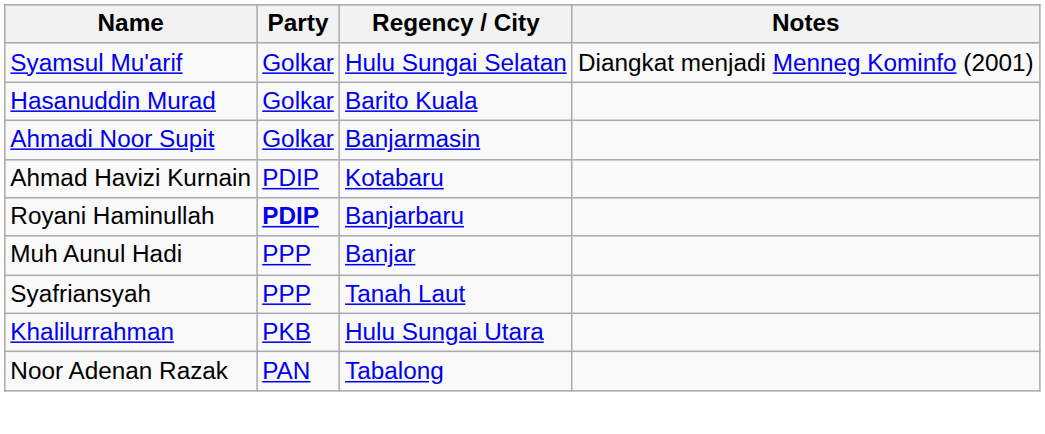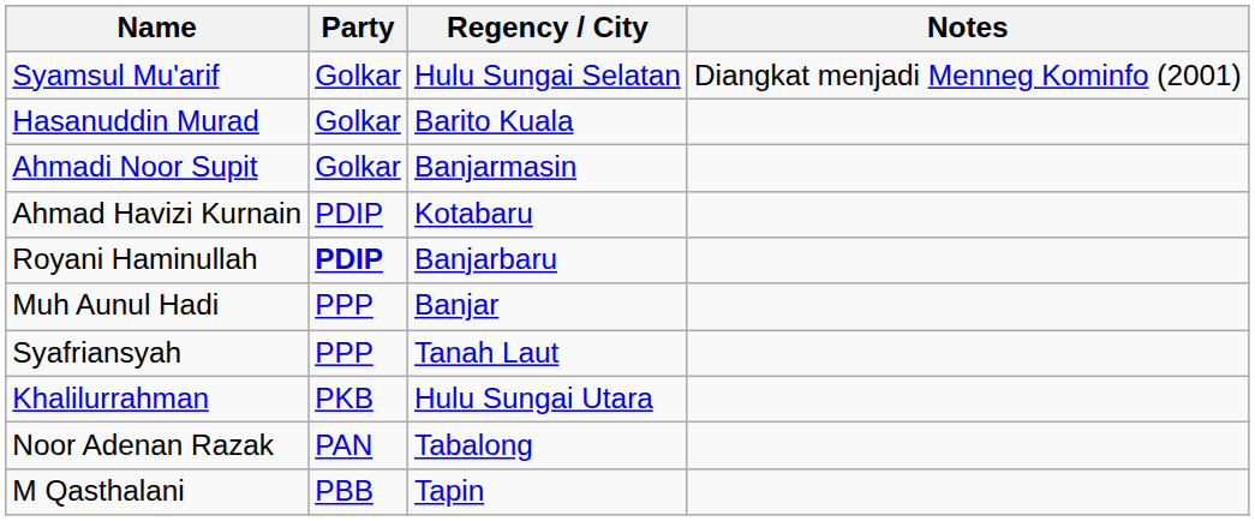+ row: M Qasthalani | PBB | Tapin
